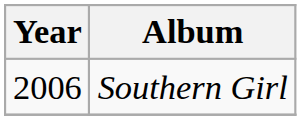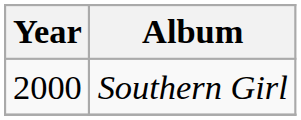Southern Girl | Year: 2006 -> 2000
